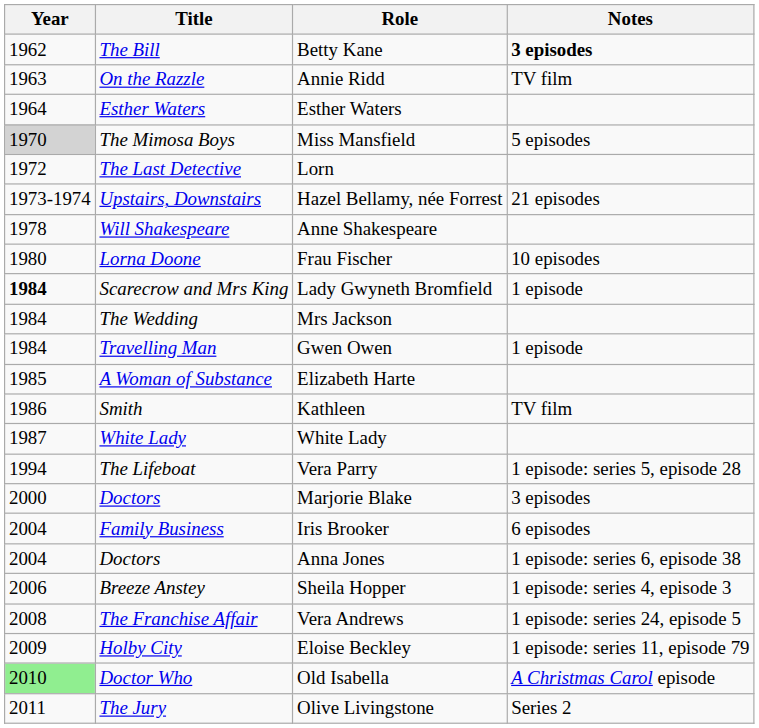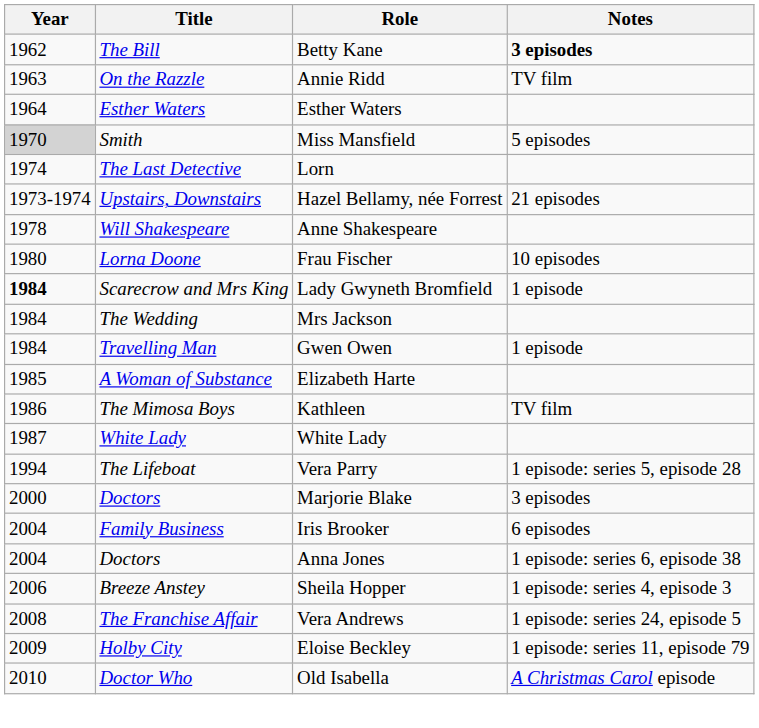Miss Mansfield | Title: The Mimosa Boys -> Smith
Lorn | Year: 1972 -> 1974
Kathleen | Title: Smith -> The Mimosa Boys
Old Isabella | Year: lightgreen background -> no background
- row: 2011 | The Jury | Olive Livingstone | Series 2
